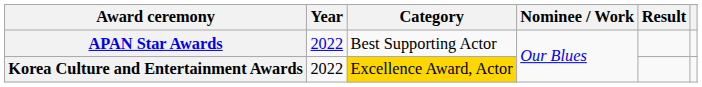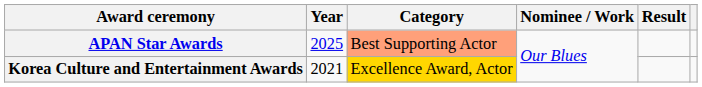APAN Star Awards | Year: 2022 -> 2025
APAN Star Awards | Category: no background -> lightsalmon background
Korea Culture and Entertainment Awards | Year: 2022 -> 2021
